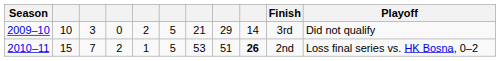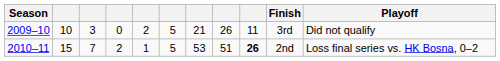2009–10 | column 8: 29 -> 26
2009–10 | column 9: 14 -> 11
